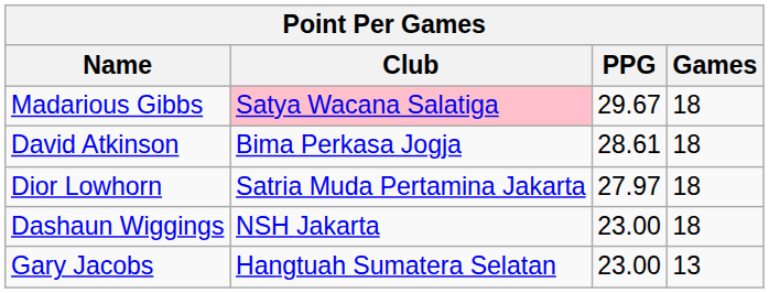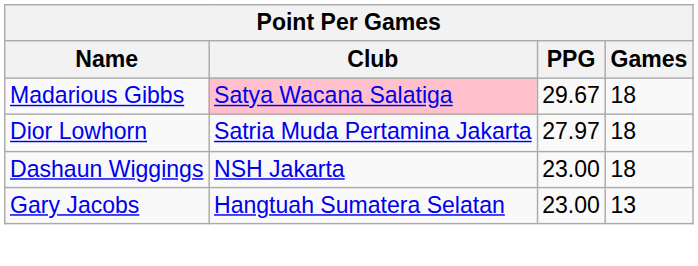- row: David Atkinson | Bima Perkasa Jogja | 28.61 | 18
